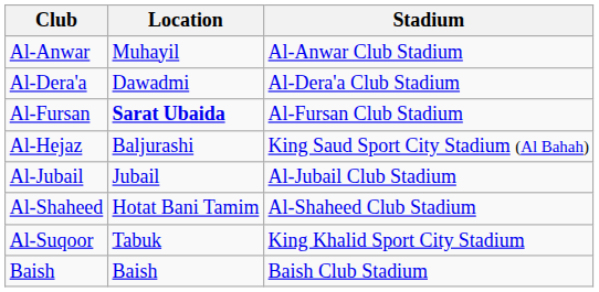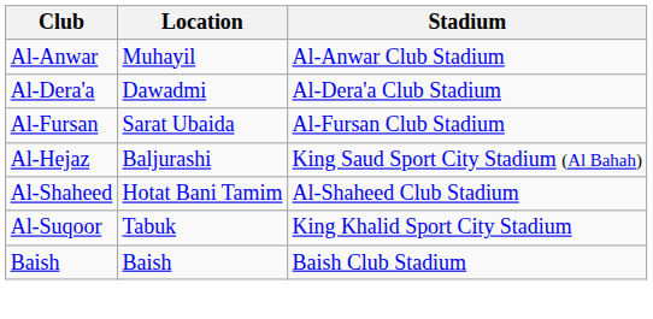Al-Fursan | Location: bold -> normal
- row: Al-Jubail | Jubail | Al-Jubail Club Stadium
